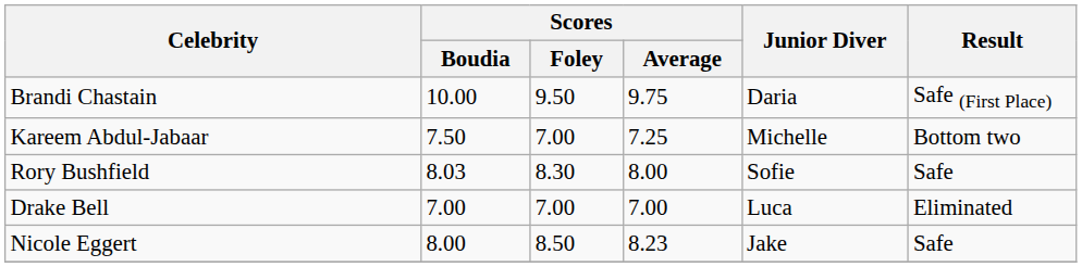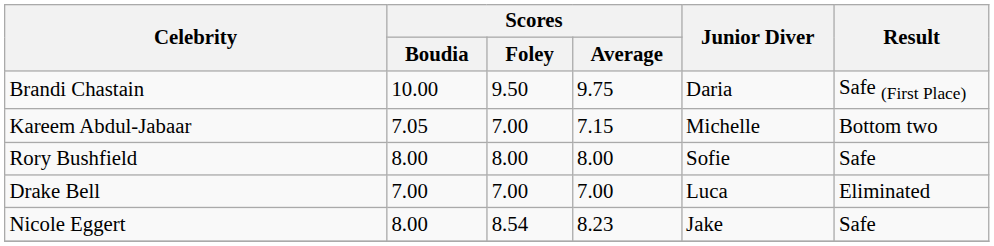Kareem Abdul-Jabaar | Scores / Boudia: 7.50 -> 7.05
Kareem Abdul-Jabaar | Scores / Average: 7.25 -> 7.15
Rory Bushfield | Scores / Boudia: 8.03 -> 8.00
Rory Bushfield | Scores / Foley: 8.30 -> 8.00
Nicole Eggert | Scores / Foley: 8.50 -> 8.54
